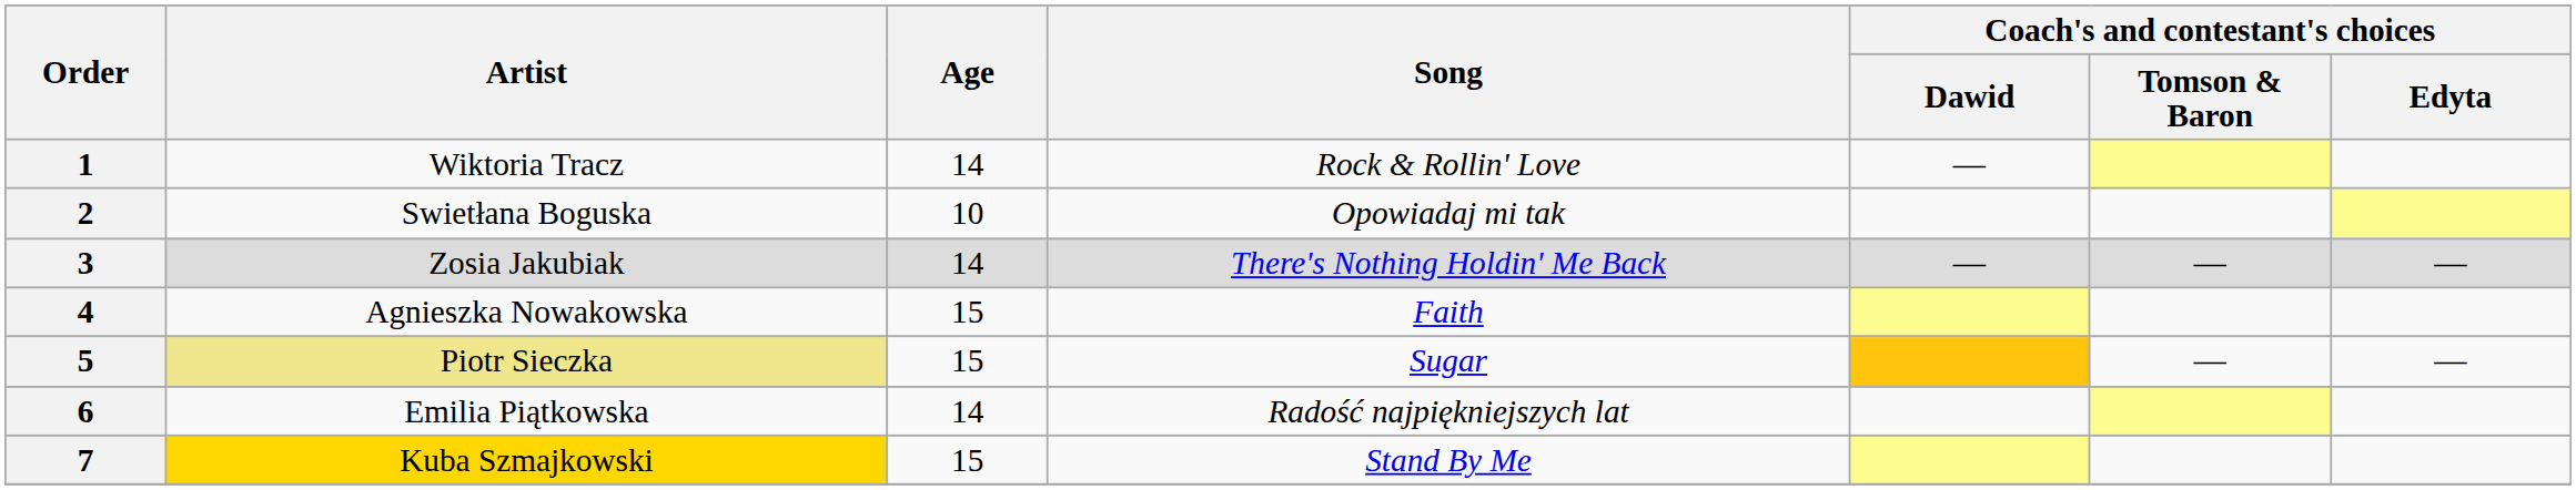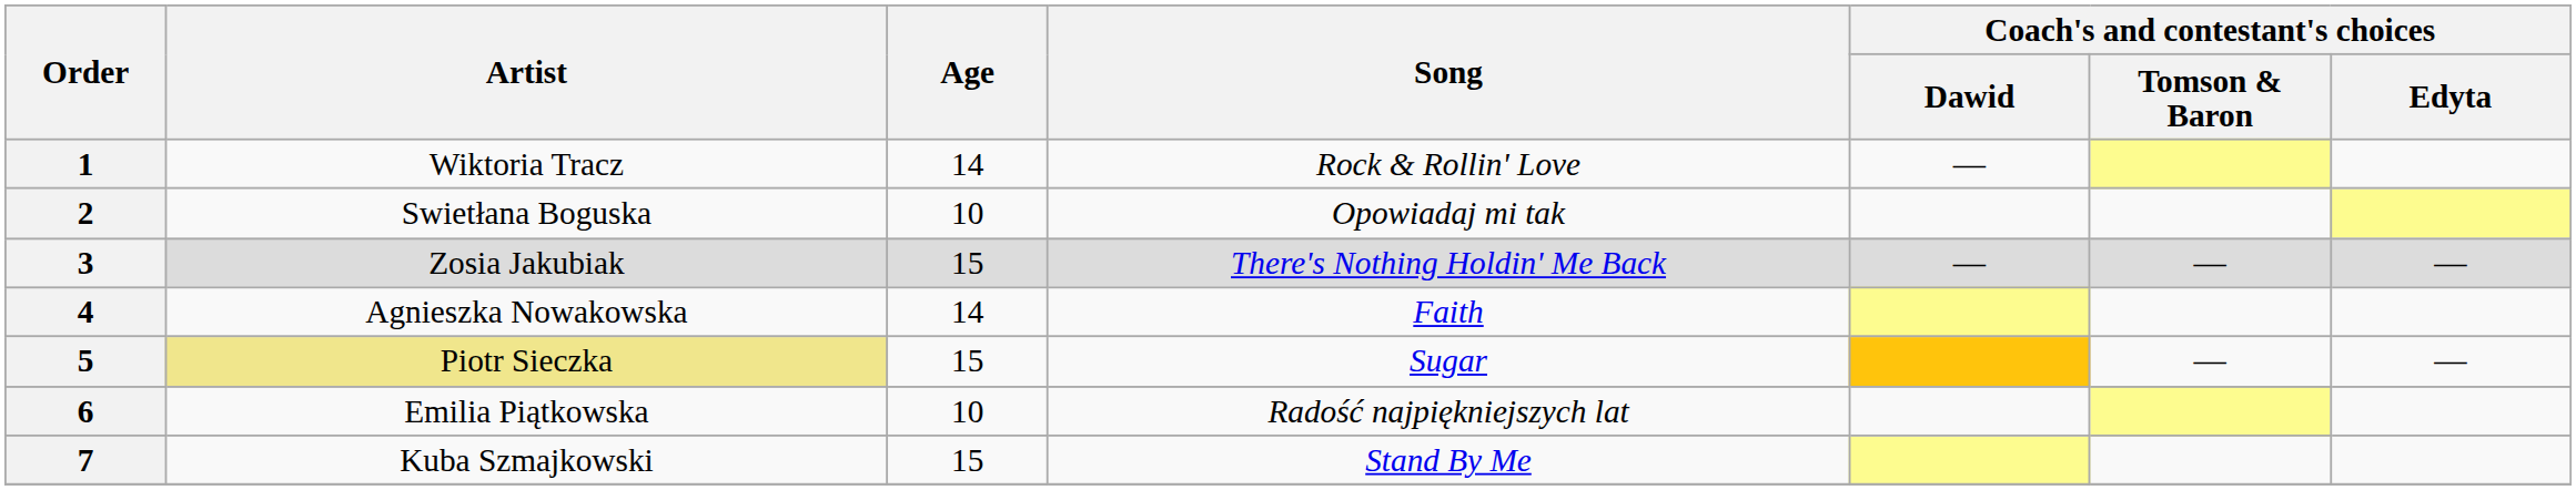3 | Age: 14 -> 15
4 | Age: 15 -> 14
6 | Age: 14 -> 10
7 | Artist: gold background -> no background
